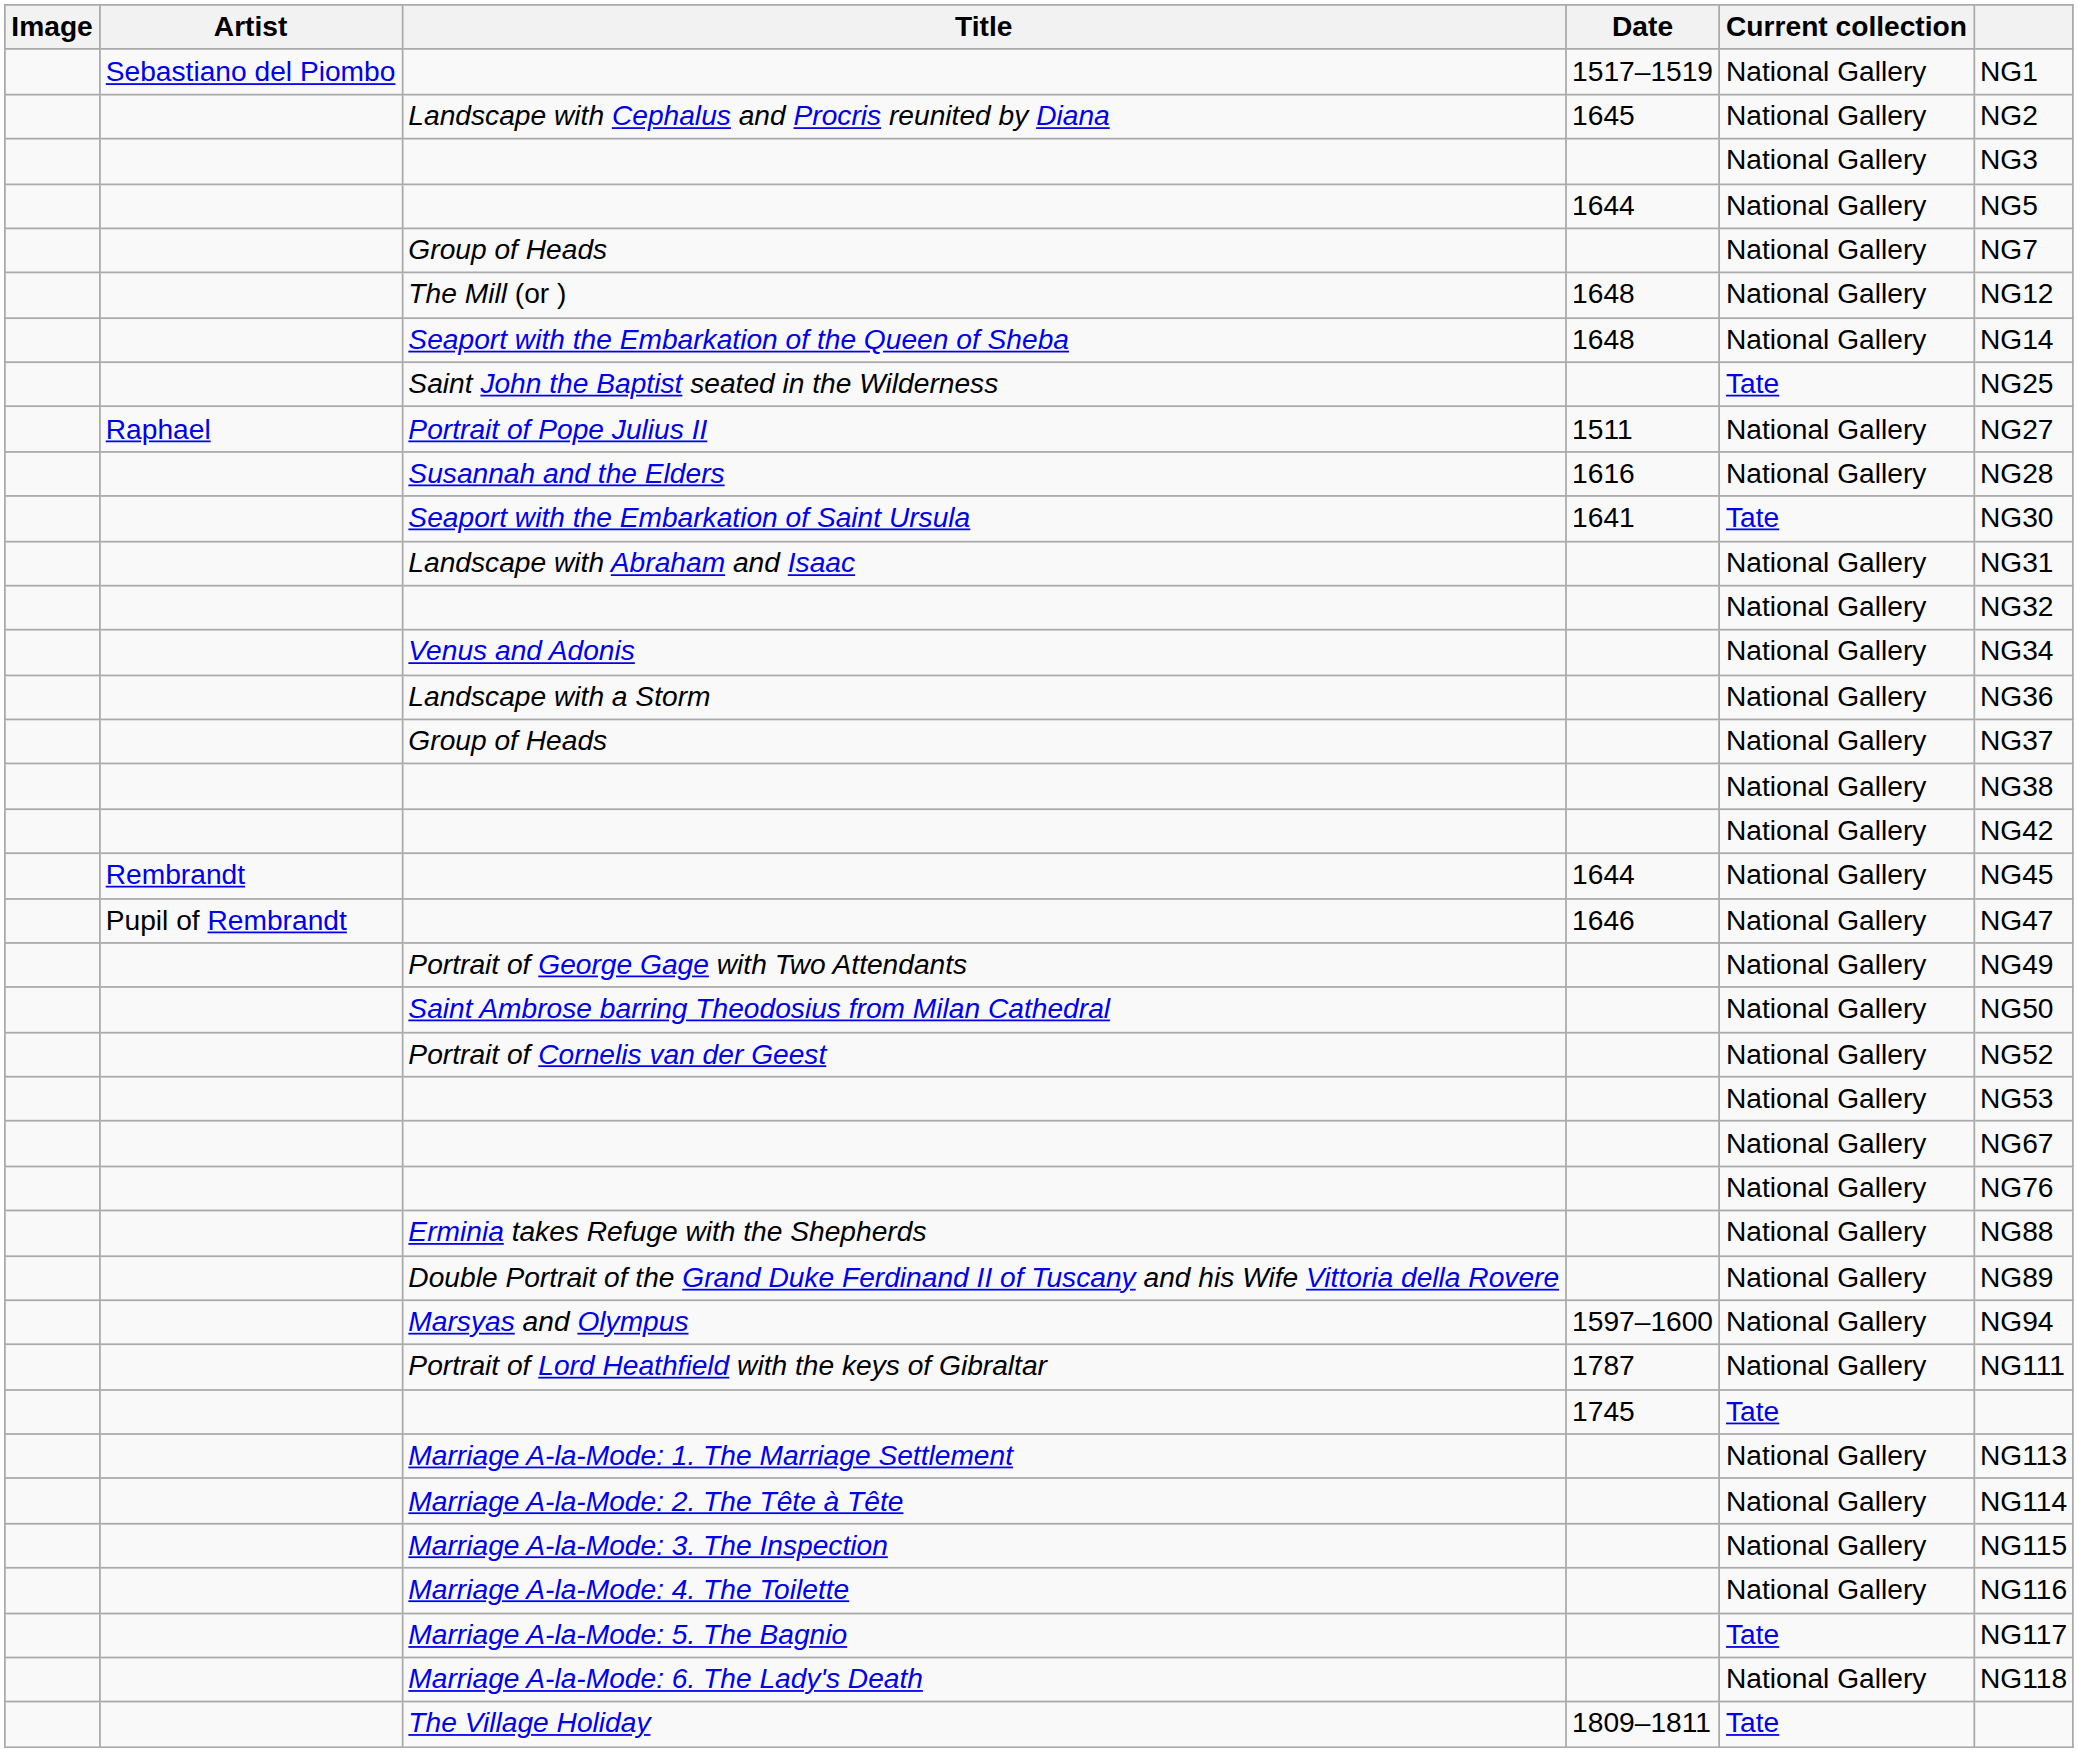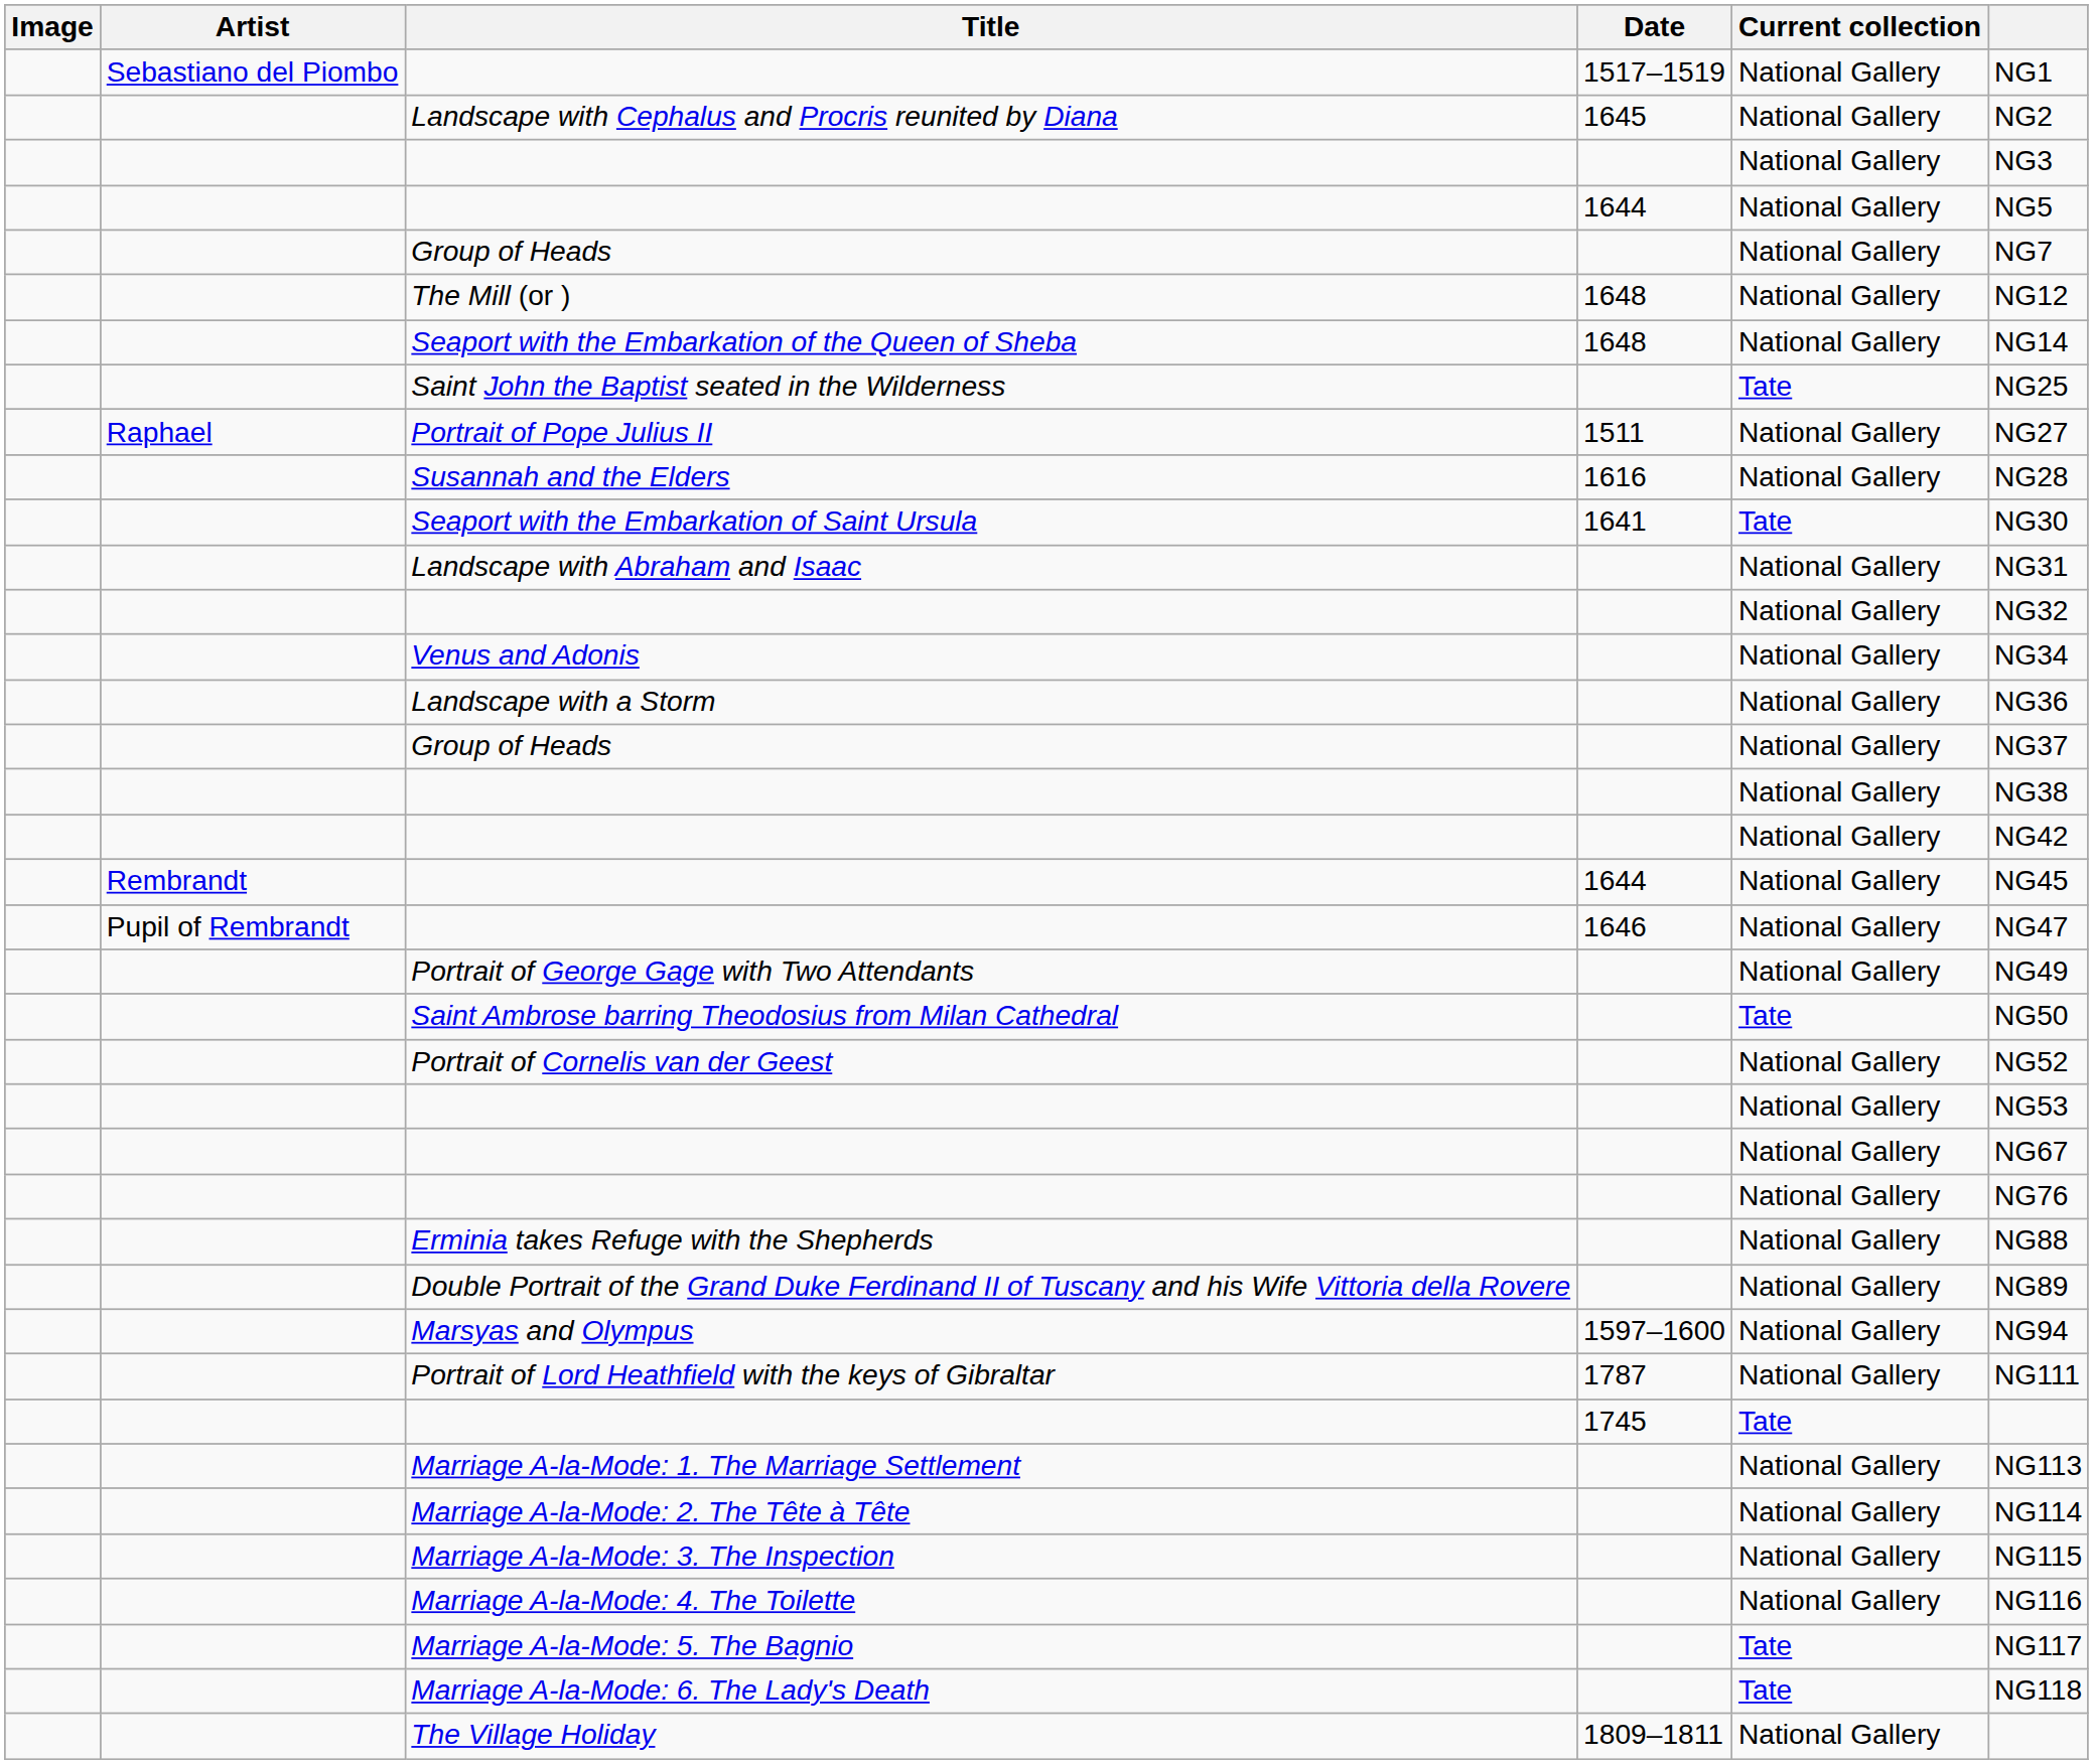Saint Ambrose barring Theodosius from Milan Cathedral | Current collection: National Gallery -> Tate
Marriage A-la-Mode: 6. The Lady's Death | Current collection: National Gallery -> Tate
The Village Holiday | Current collection: Tate -> National Gallery
